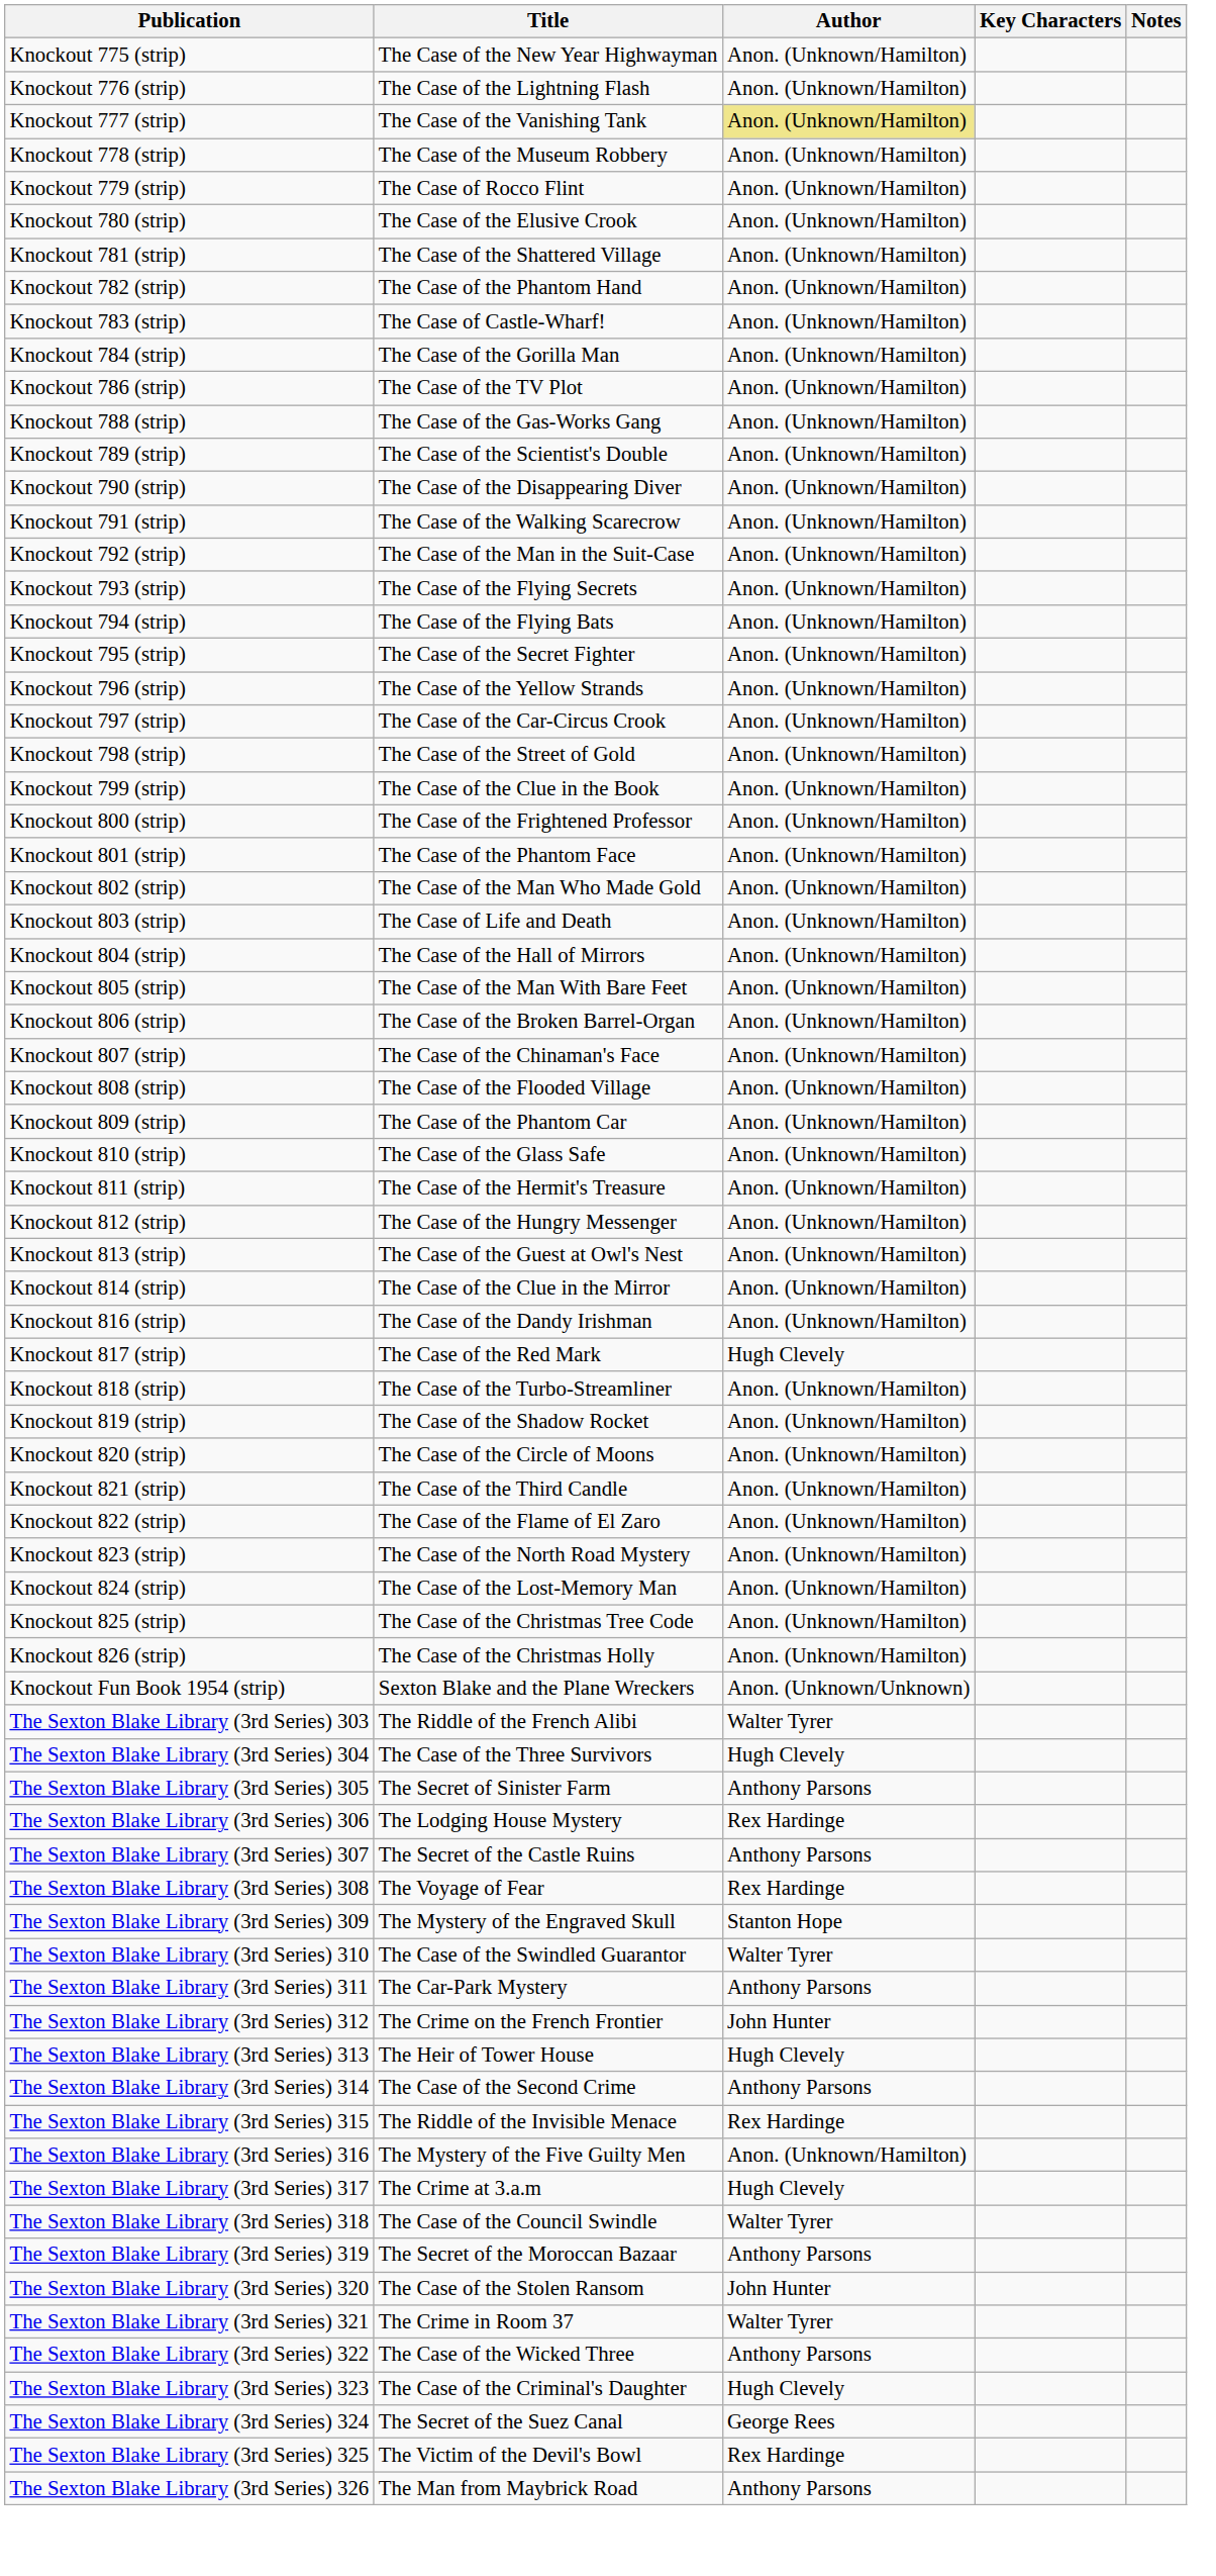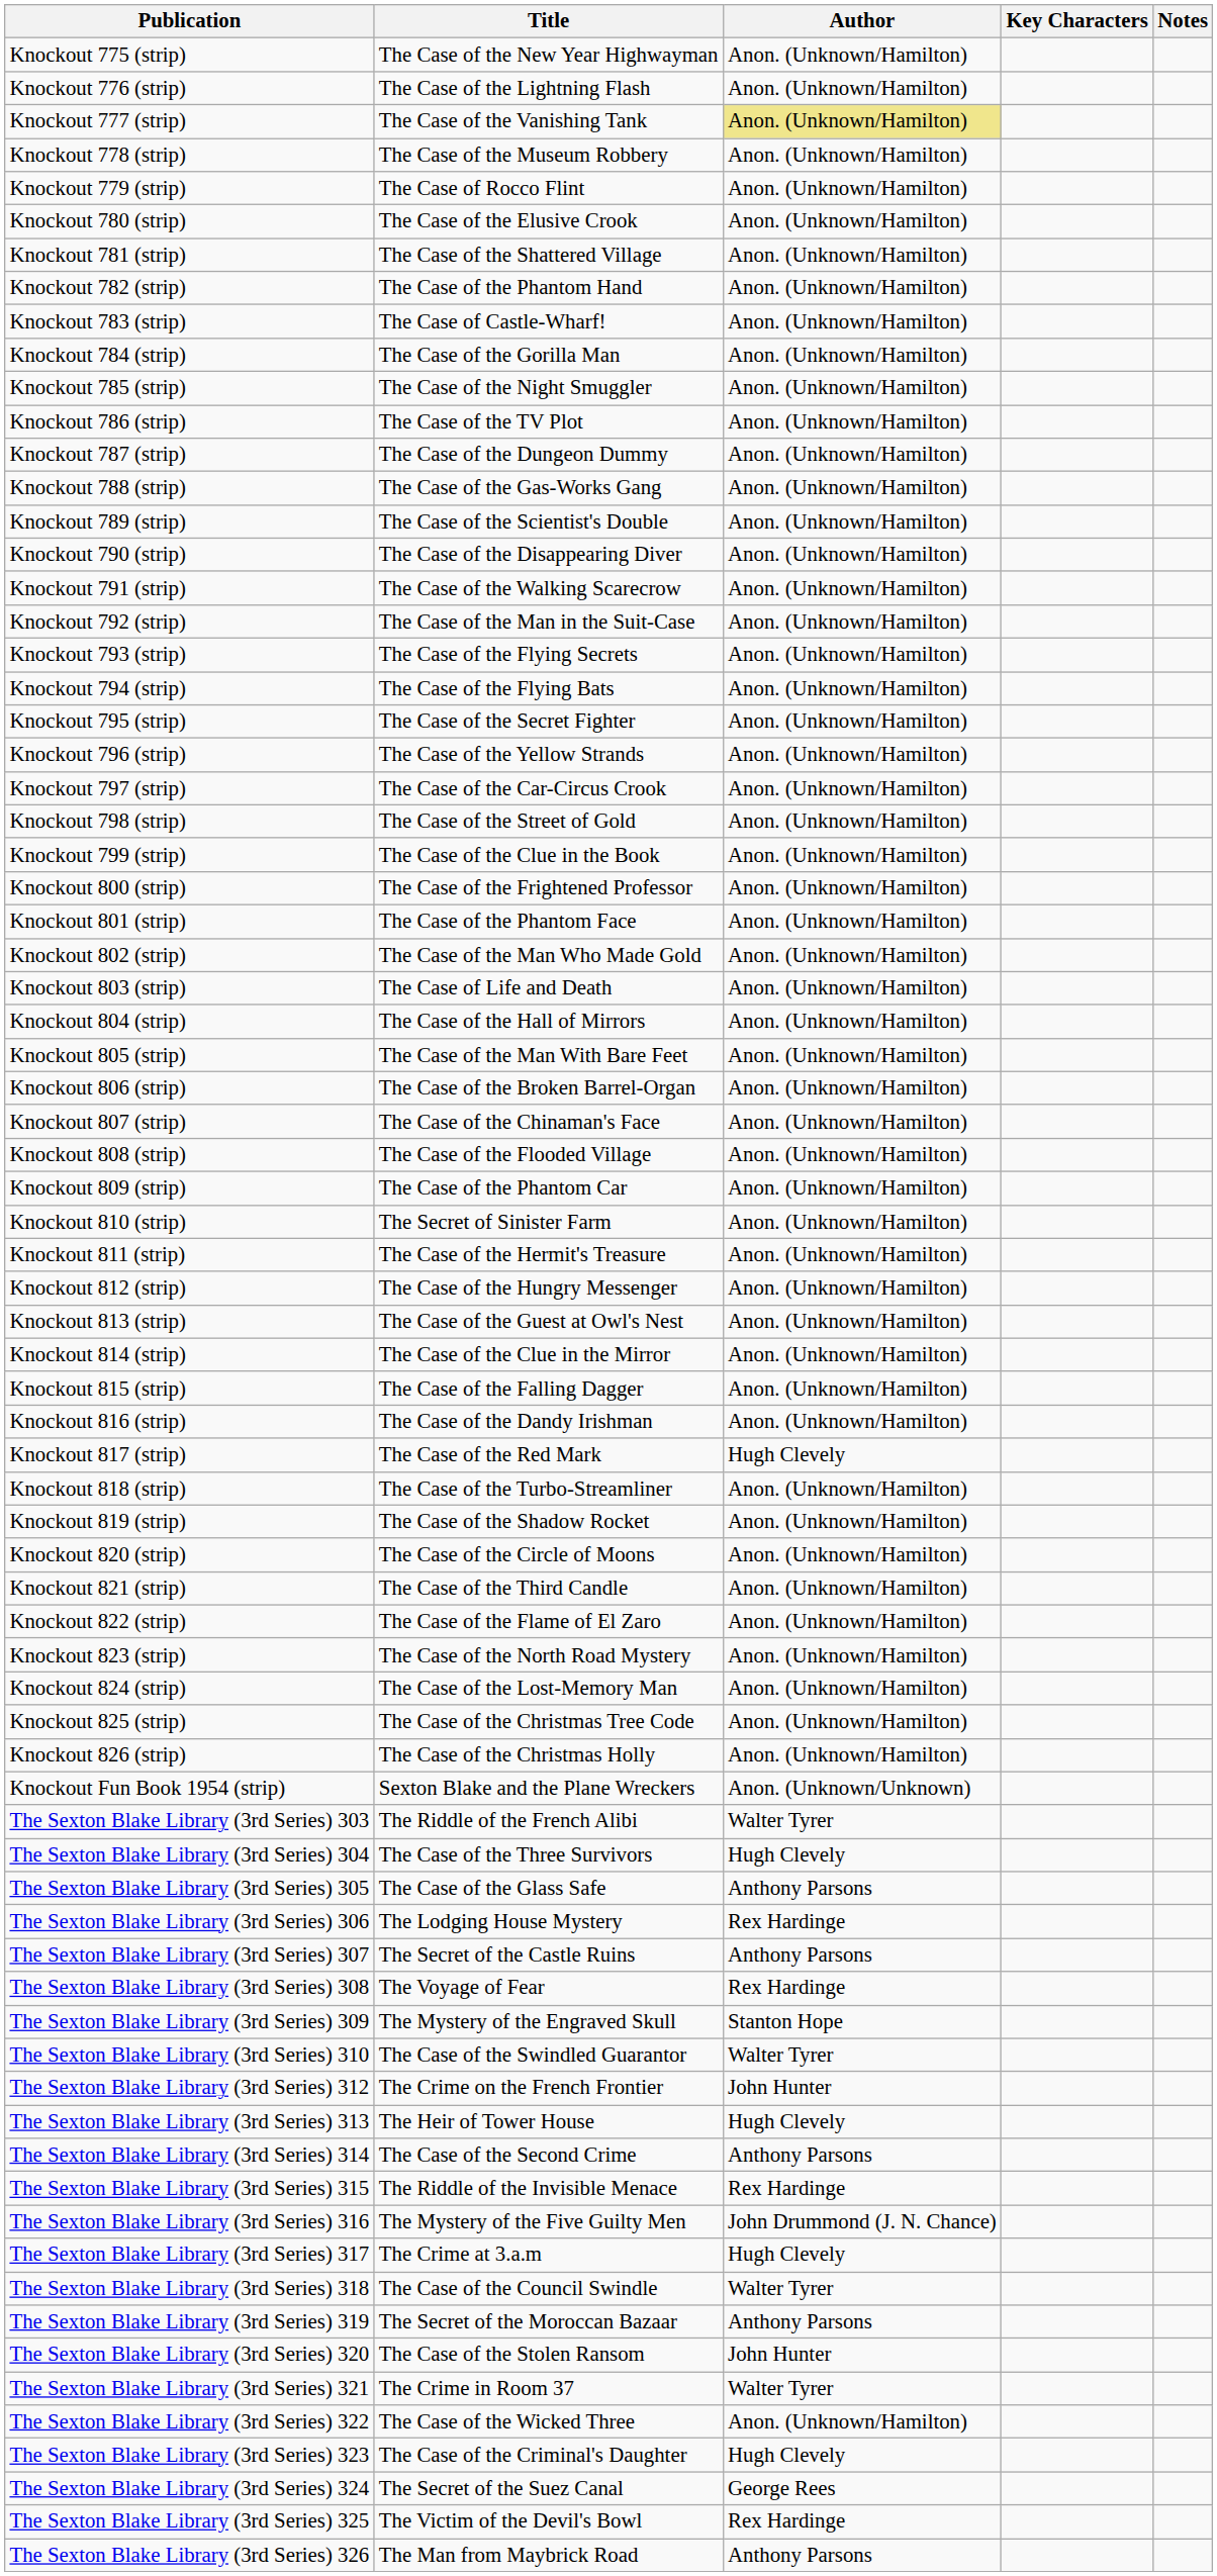+ row: Knockout 785 (strip) | The Case of the Night Smuggler | Anon. (Unknown/Hamilton)
+ row: Knockout 787 (strip) | The Case of the Dungeon Dummy | Anon. (Unknown/Hamilton)
Knockout 810 (strip) | Title: The Case of the Glass Safe -> The Secret of Sinister Farm
+ row: Knockout 815 (strip) | The Case of the Falling Dagger | Anon. (Unknown/Hamilton)
The Sexton Blake Library (3rd Series) 305 | Title: The Secret of Sinister Farm -> The Case of the Glass Safe
- row: The Sexton Blake Library (3rd Series) 311 | The Car-Park Mystery | Anthony Parsons
The Sexton Blake Library (3rd Series) 316 | Author: Anon. (Unknown/Hamilton) -> John Drummond (J. N. Chance)
The Sexton Blake Library (3rd Series) 322 | Author: Anthony Parsons -> Anon. (Unknown/Hamilton)
